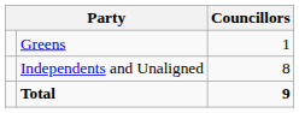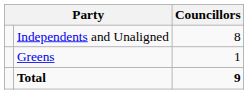rows swapped: Independents and Unaligned <-> Greens
